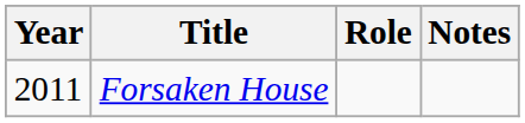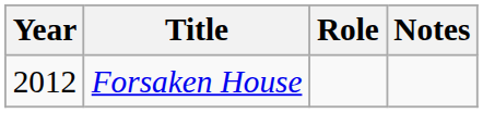Forsaken House | Year: 2011 -> 2012
